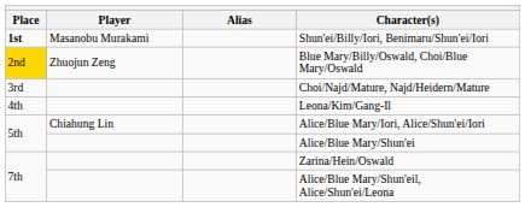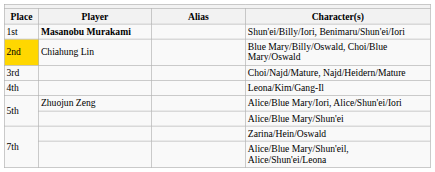Shun'ei/Billy/Iori, Benimaru/Shun'ei/Iori | Place: bold -> normal
Shun'ei/Billy/Iori, Benimaru/Shun'ei/Iori | Player: normal -> bold
Blue Mary/Billy/Oswald, Choi/Blue Mary/Oswald | Player: Zhuojun Zeng -> Chiahung Lin
Alice/Blue Mary/Iori, Alice/Shun'ei/Iori | Player: Chiahung Lin -> Zhuojun Zeng
